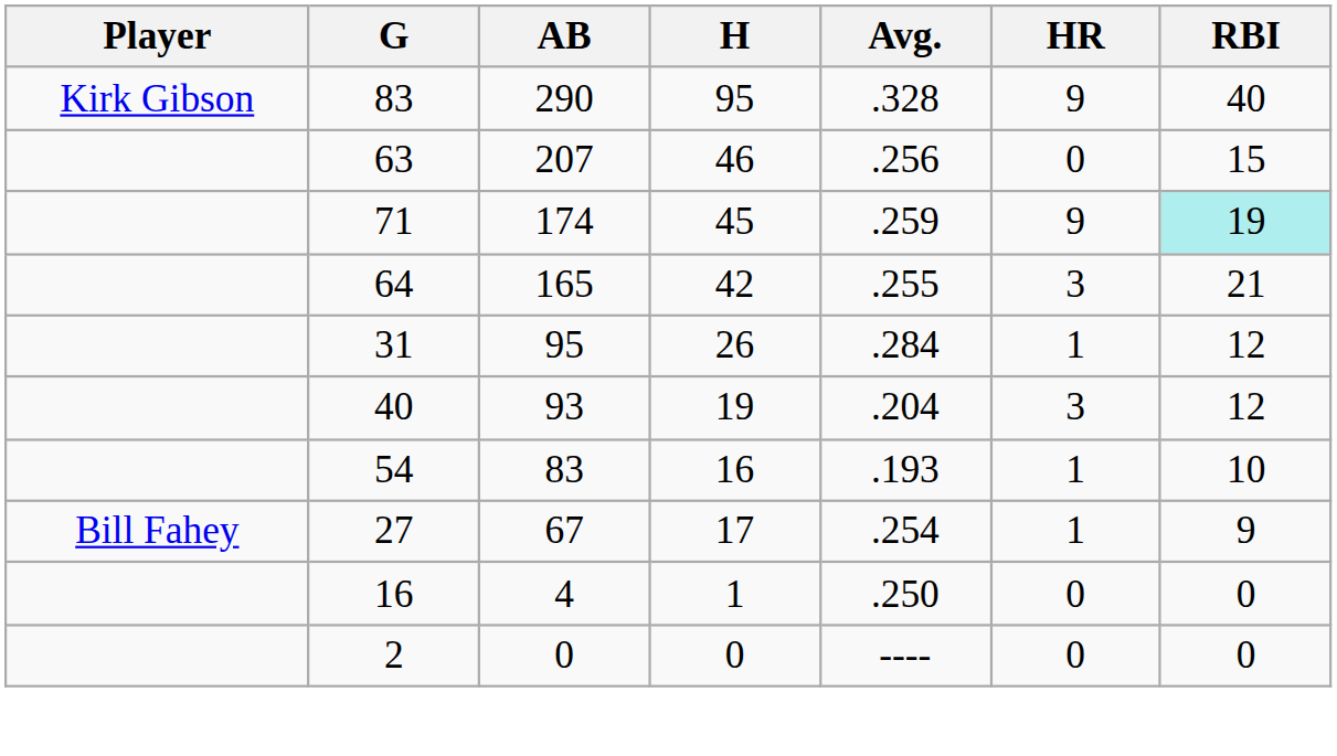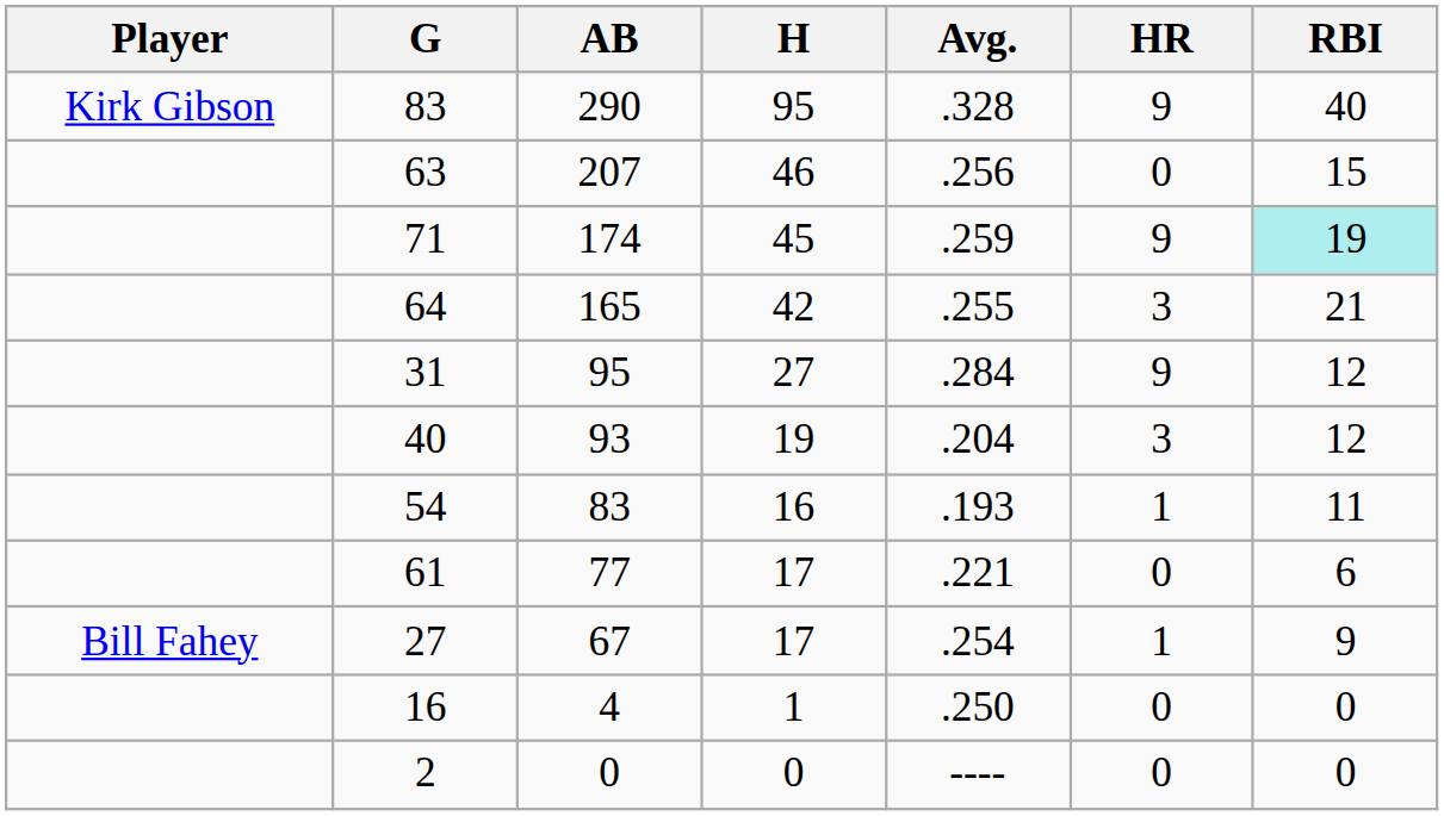31 | H: 26 -> 27
31 | HR: 1 -> 9
54 | RBI: 10 -> 11
+ row: 61 | 77 | 17 | .221 | 0 | 6
